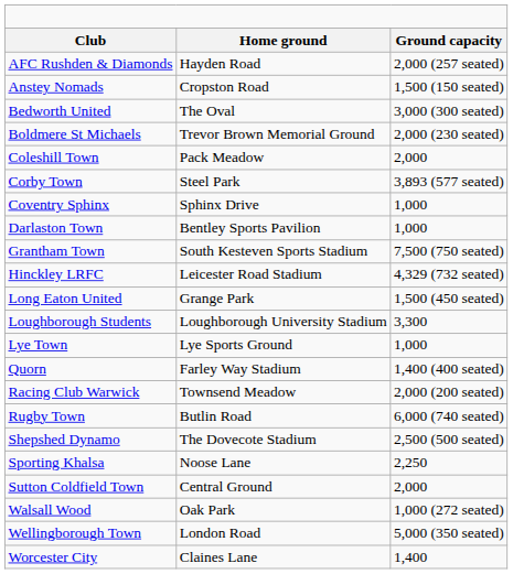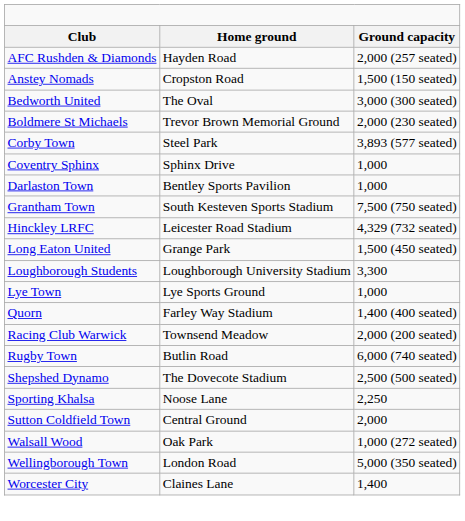- row: Coleshill Town | Pack Meadow | 2,000
